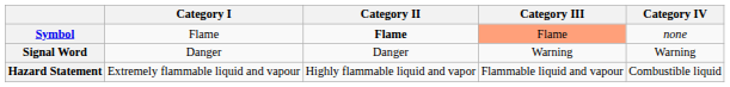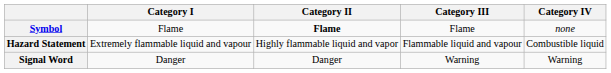Symbol | Category III: lightsalmon background -> no background
rows swapped: Signal Word <-> Hazard Statement
